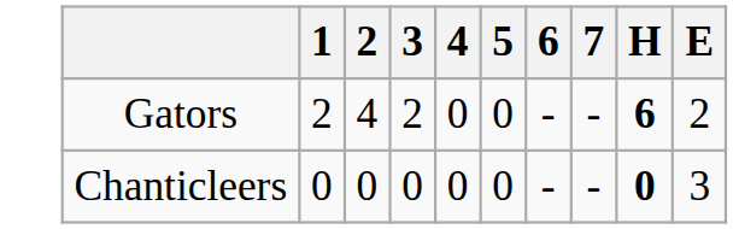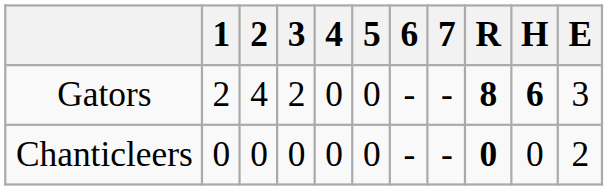+ column: R | 8 | 0
Gators | E: 2 -> 3
Chanticleers | H: bold -> normal
Chanticleers | E: 3 -> 2
